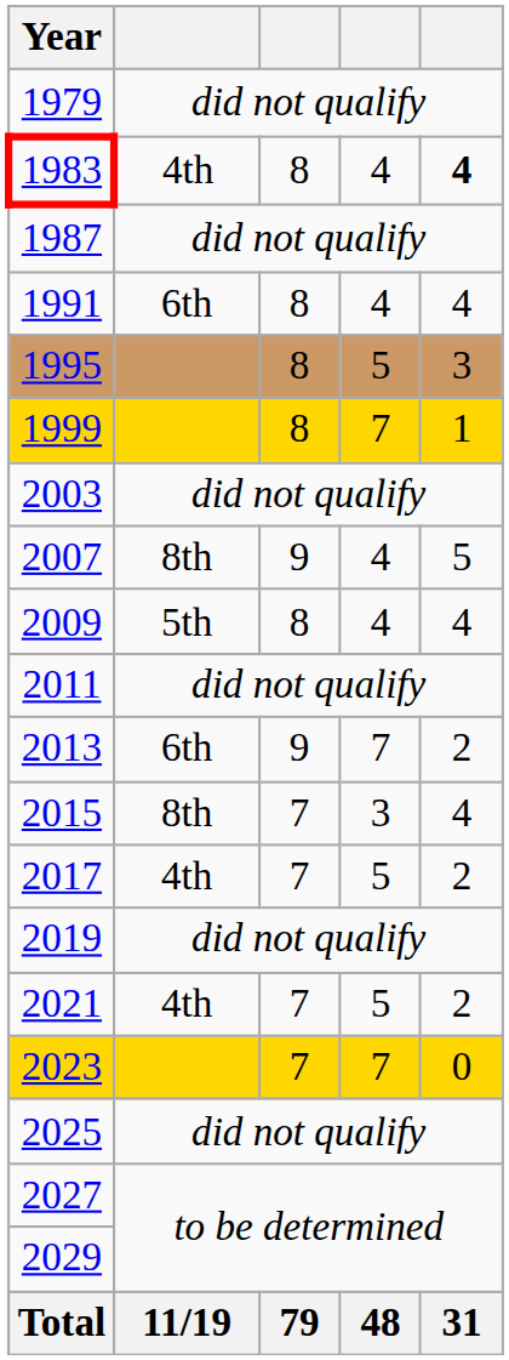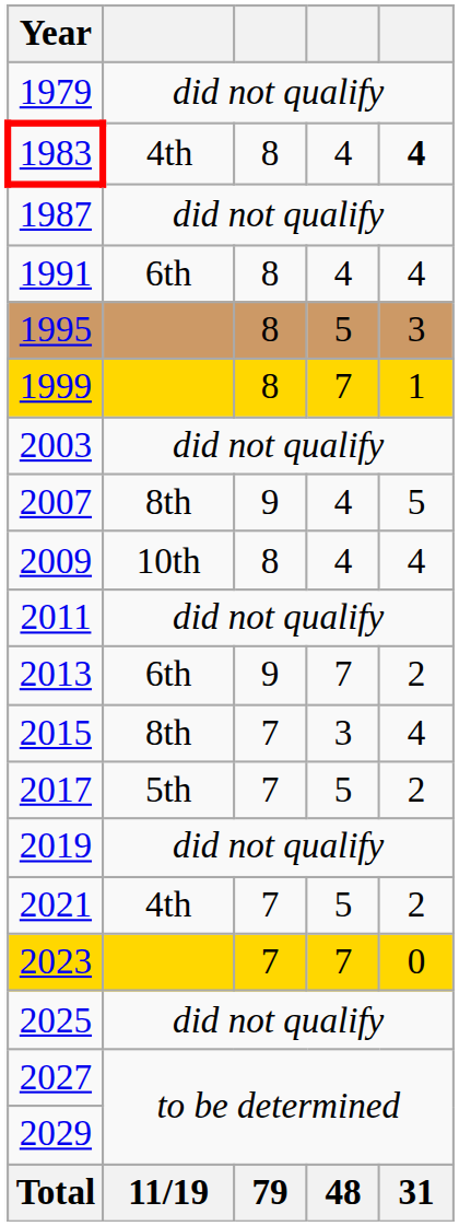2009 | column 2: 5th -> 10th
2017 | column 2: 4th -> 5th
